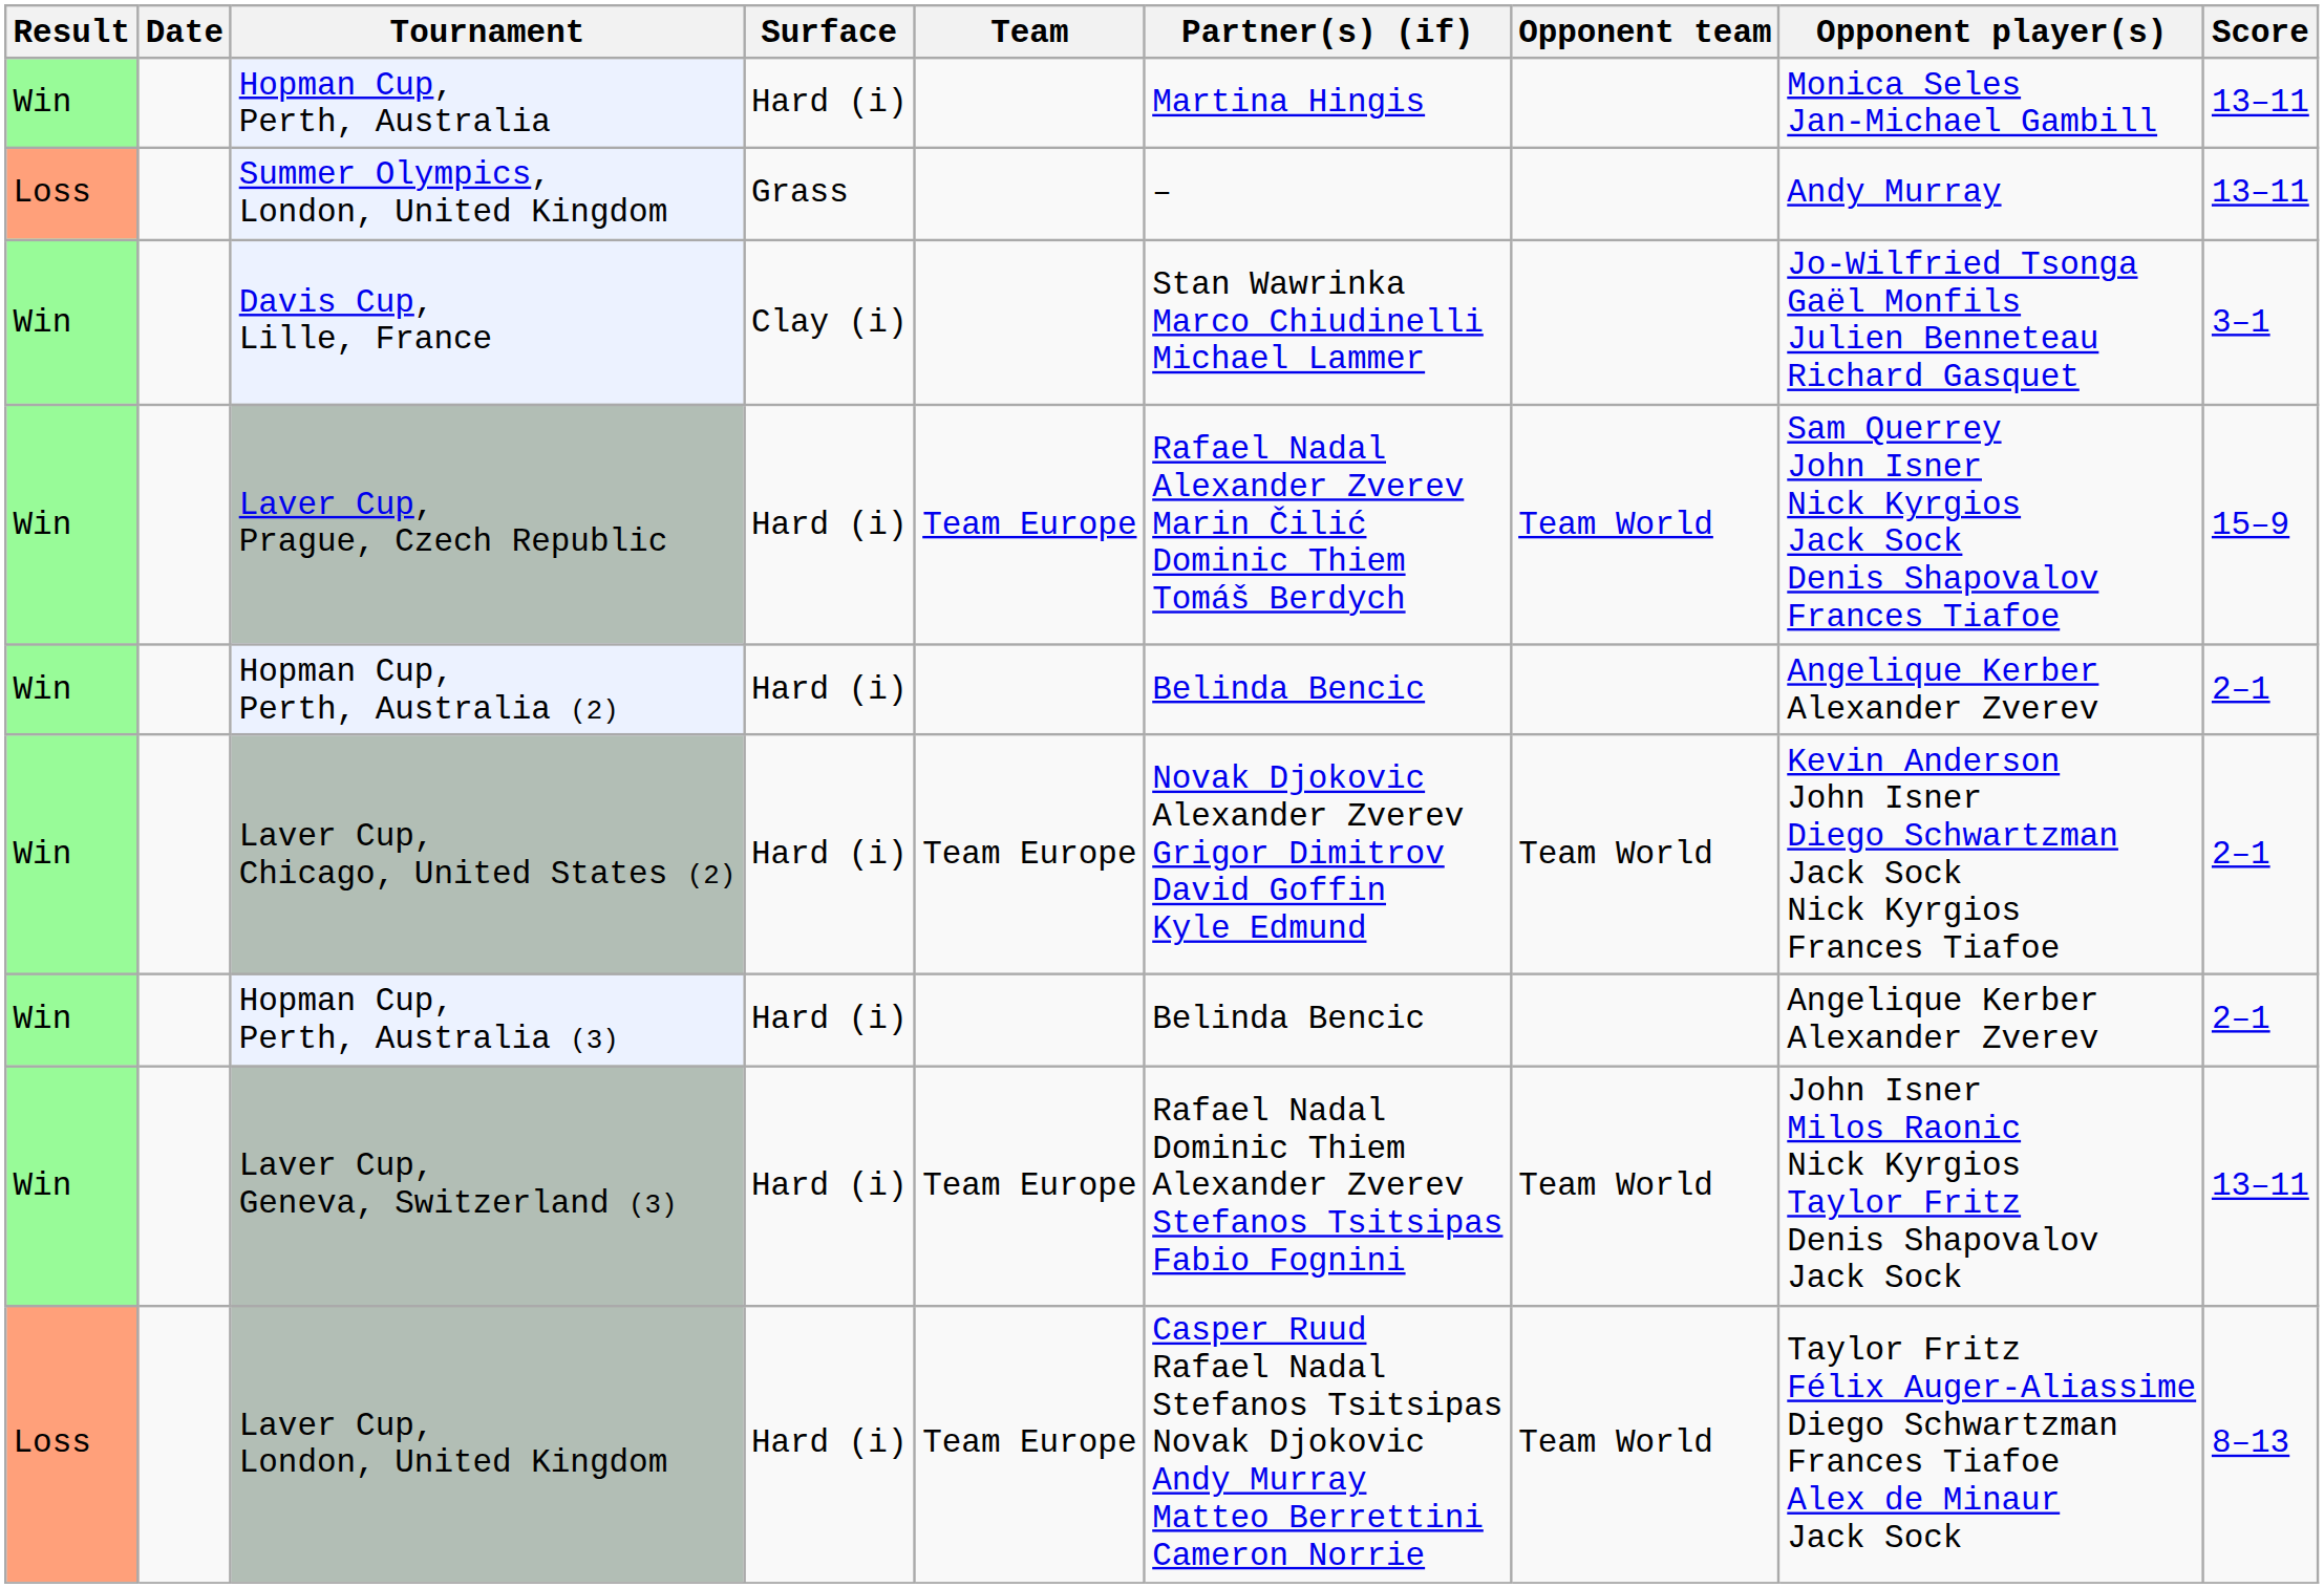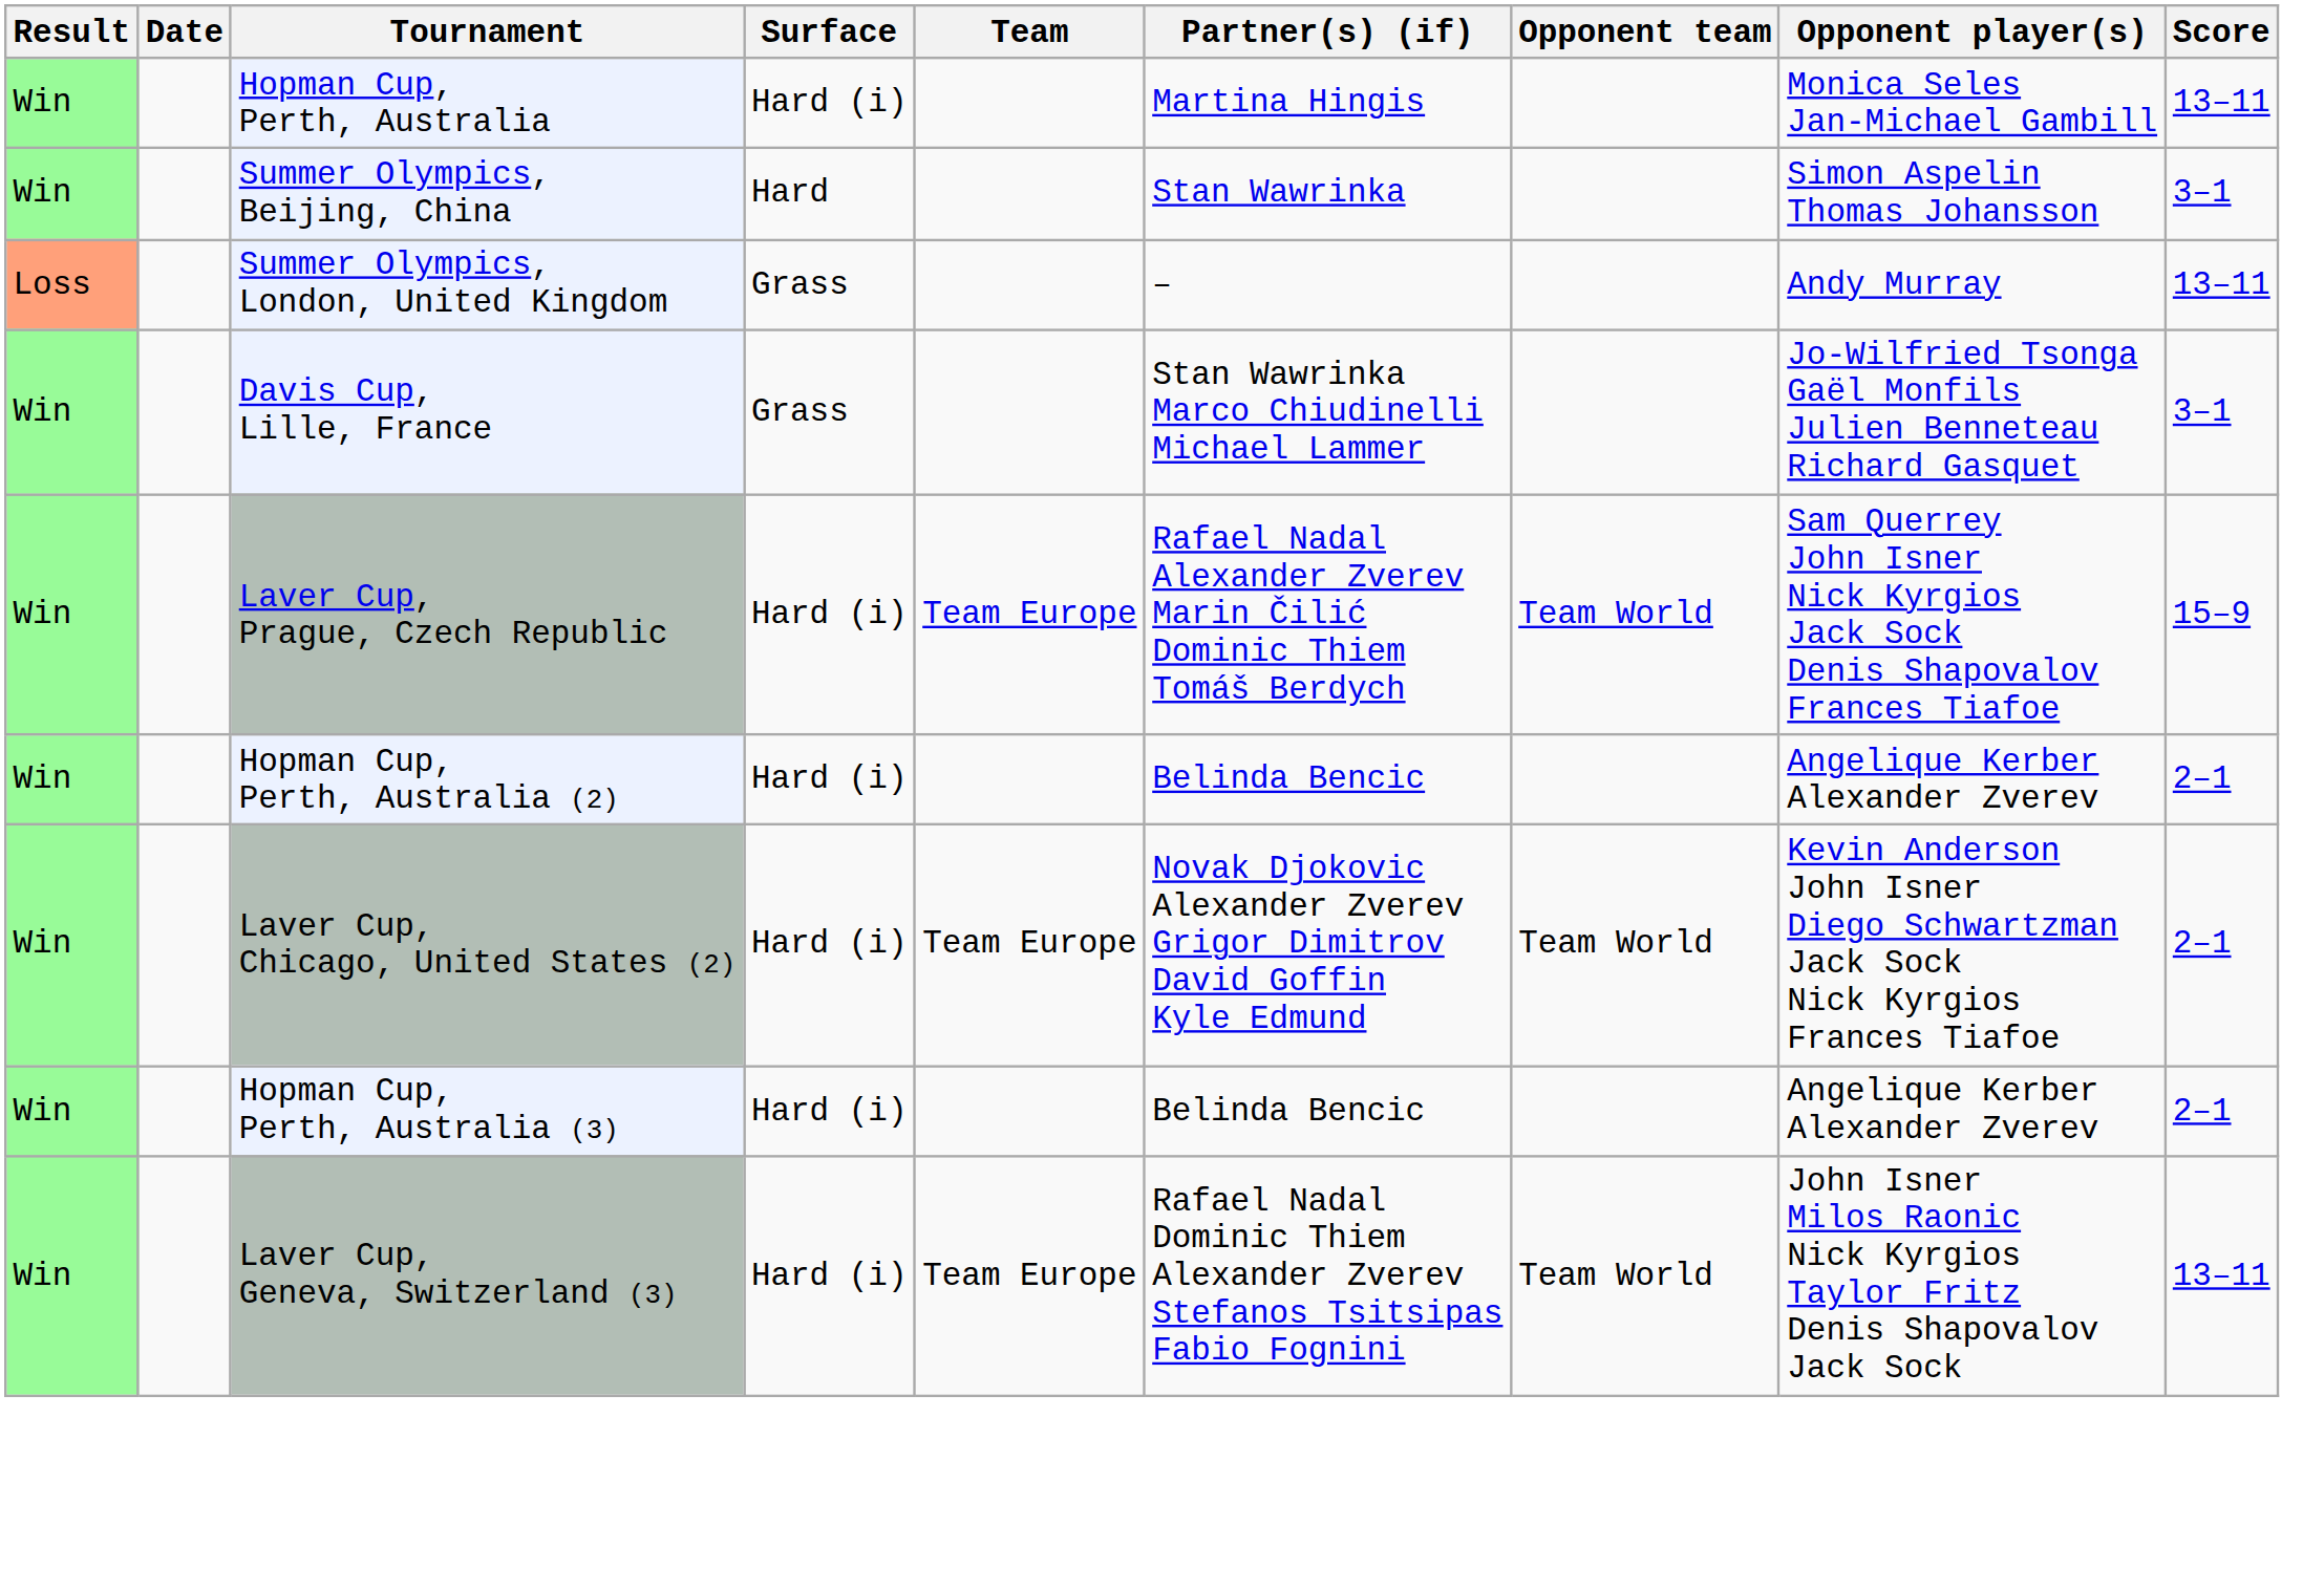+ row: Win | Summer Olympics, Beijing, China | Hard | Stan Wawrinka | Simon Aspelin Thomas Johansson | 3–1
Davis Cup, Lille, France | Surface: Clay (i) -> Grass
- row: Loss | Laver Cup, London, United Kingdom | Hard (i) | Team Europe | Casper Ruud Rafael Nadal Stefanos Tsitsipas Novak Djokovic Andy Murray Matteo Berrettini Cameron Norrie | Team World | Taylor Fritz Félix Auger-Aliassime Diego Schwartzman Frances Tiafoe Alex de Minaur Jack Sock | 8–13
